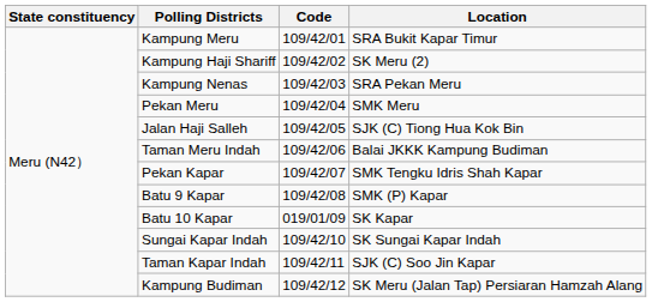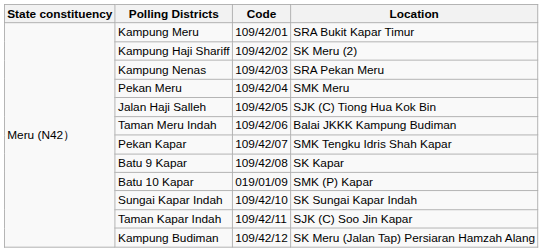Batu 9 Kapar | Location: SMK (P) Kapar -> SK Kapar
Batu 10 Kapar | Location: SK Kapar -> SMK (P) Kapar
